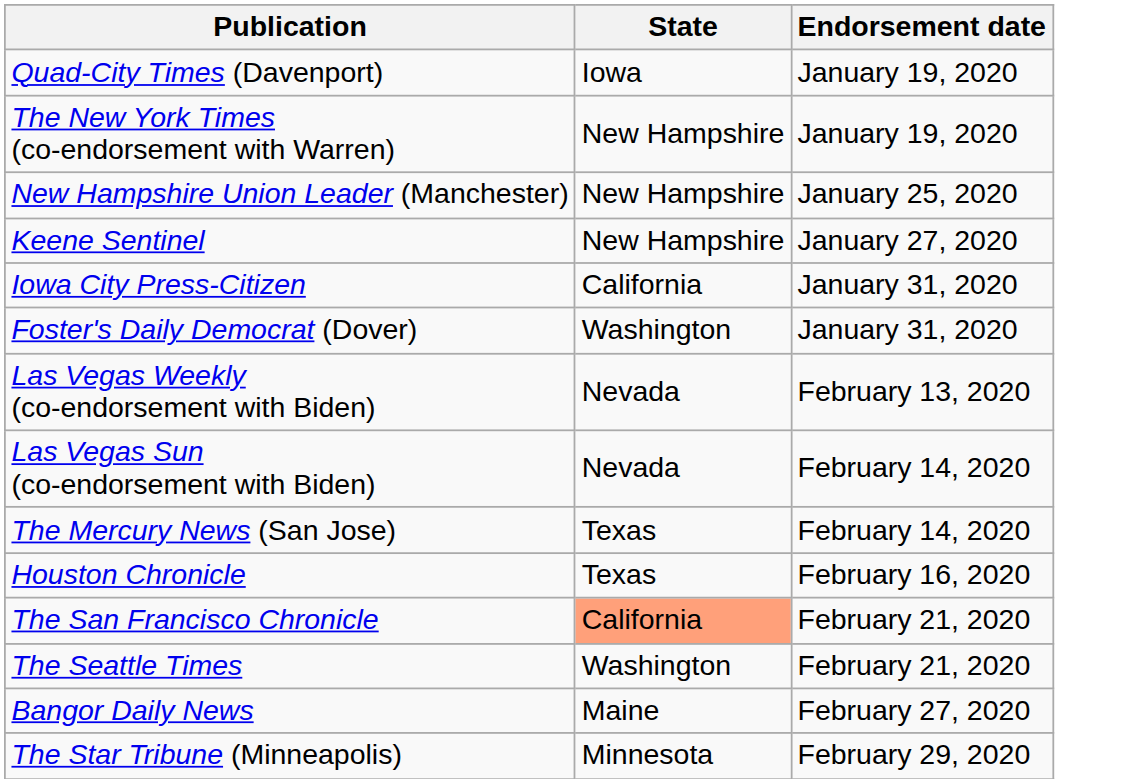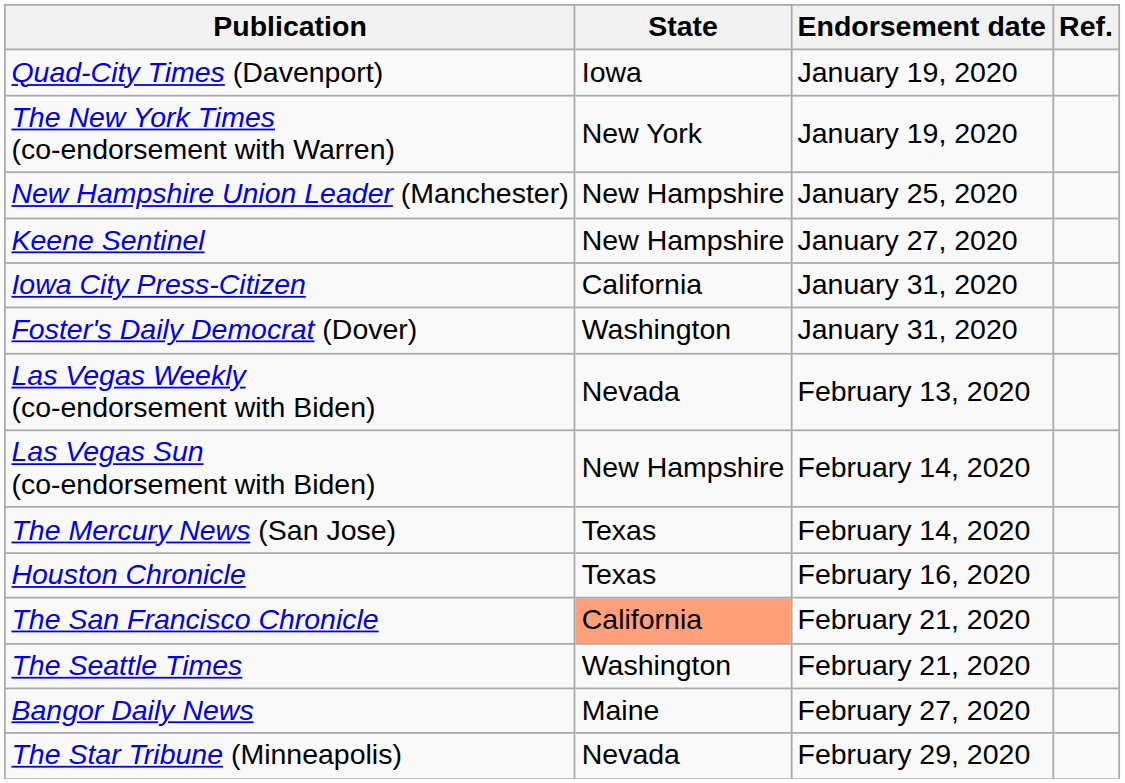+ column: Ref.
The New York Times (co-endorsement with Warren) | State: New Hampshire -> New York
Las Vegas Sun (co-endorsement with Biden) | State: Nevada -> New Hampshire
The Star Tribune (Minneapolis) | State: Minnesota -> Nevada
